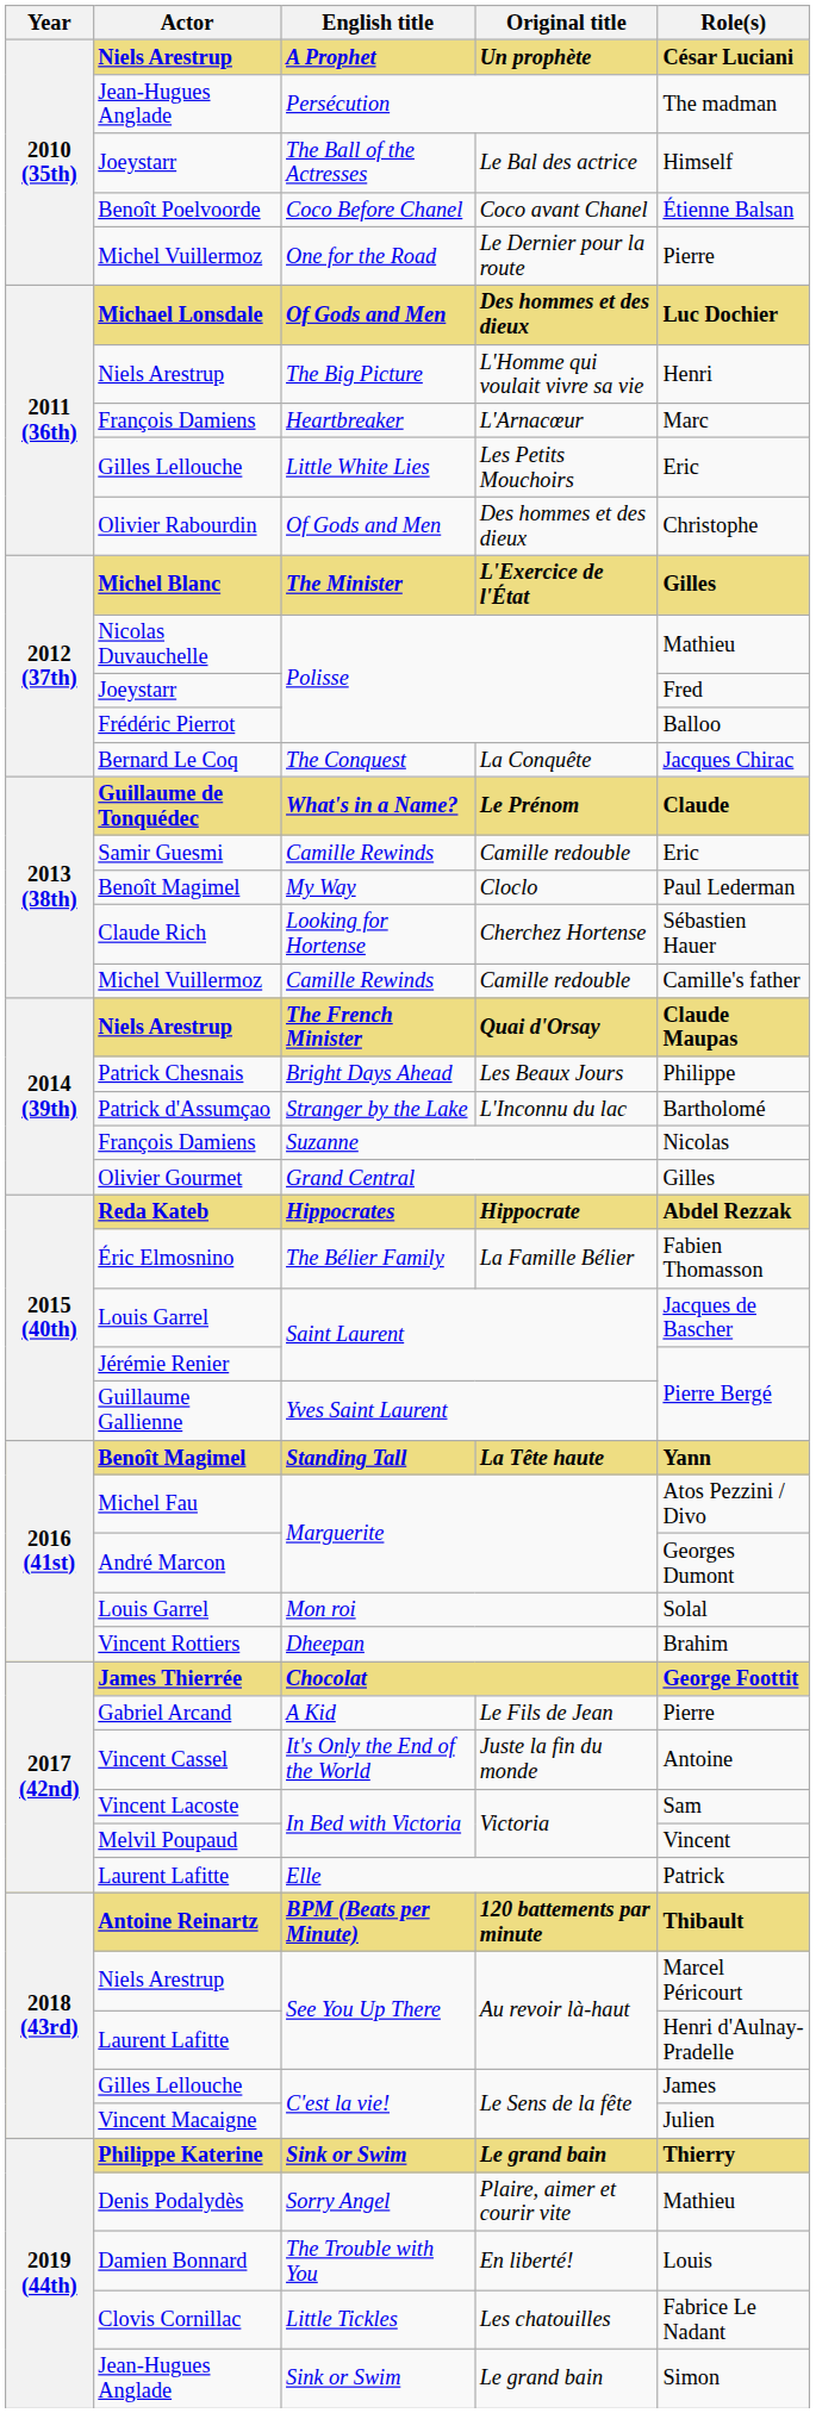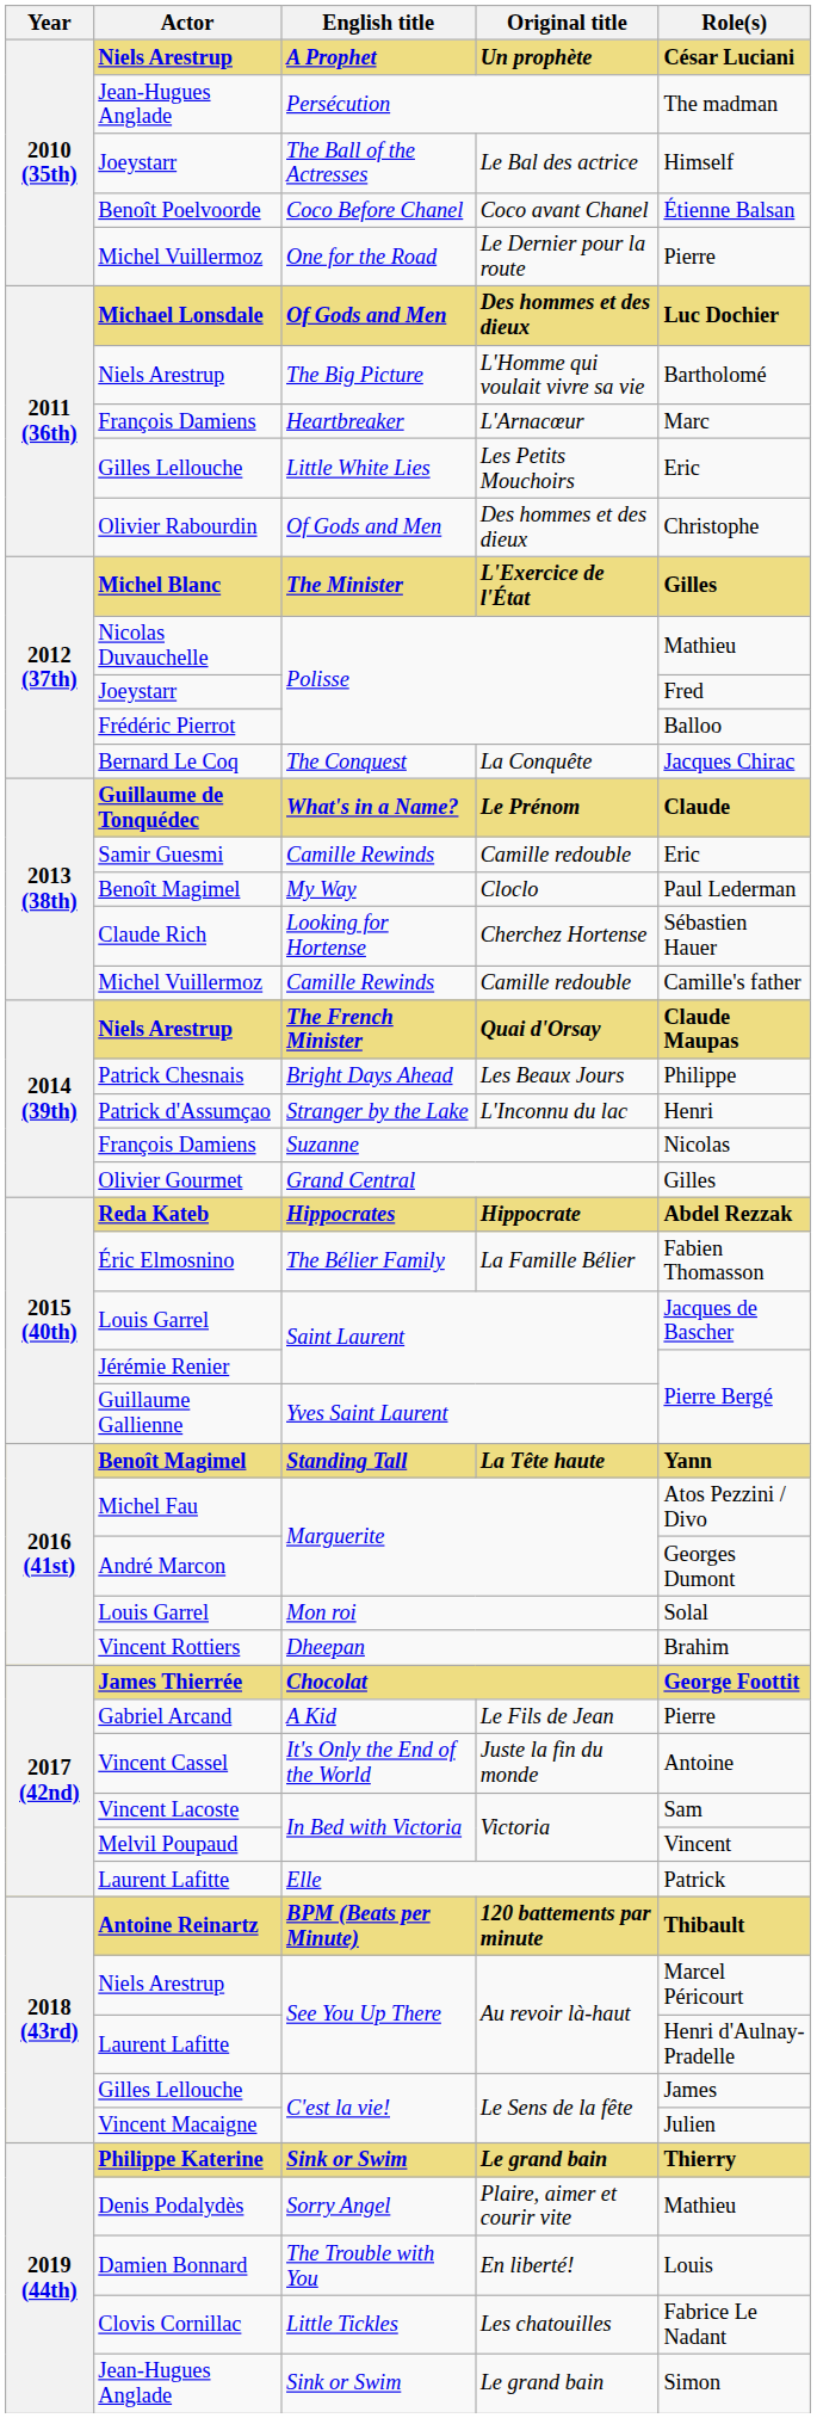The Big Picture | Role(s): Henri -> Bartholomé
Stranger by the Lake | Role(s): Bartholomé -> Henri
